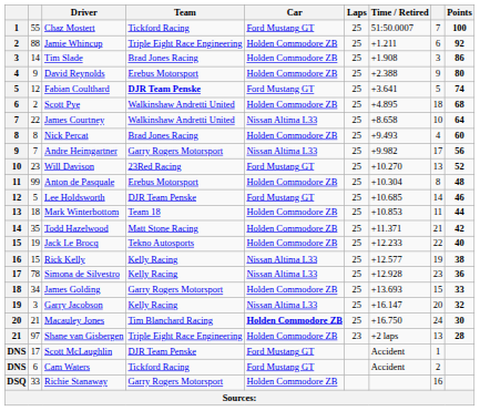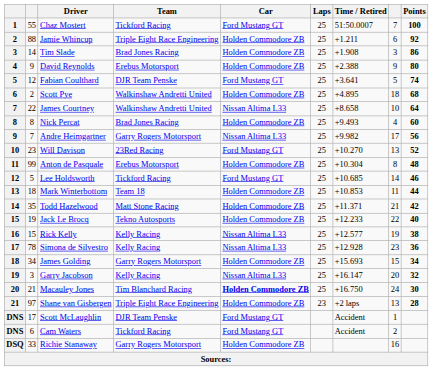Fabian Coulthard | Team: bold -> normal
Lee Holdsworth | Team: DJR Team Penske -> Tickford Racing
James Golding | Time / Retired: +13.693 -> +15.693
James Golding | Points: 33 -> 34
